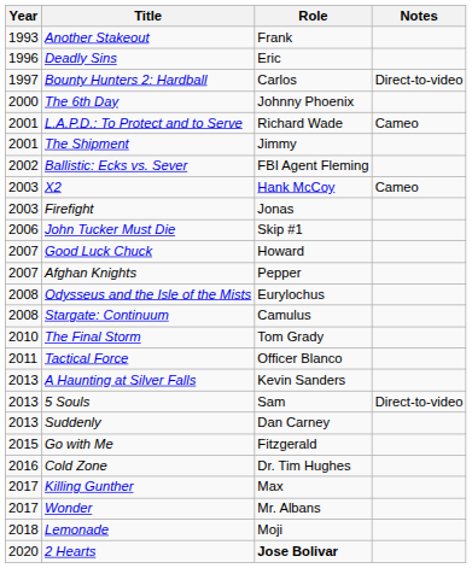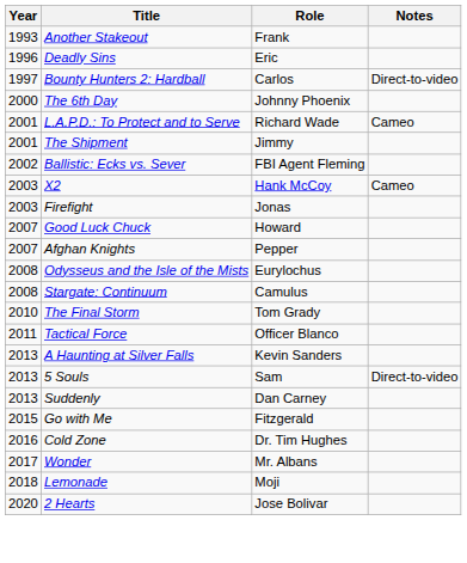- row: 2006 | John Tucker Must Die | Skip #1
- row: 2017 | Killing Gunther | Max
2 Hearts | Role: bold -> normal
